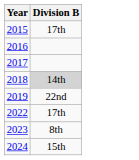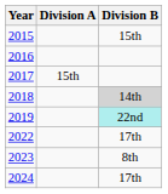+ column: Division A | 15th
2015 | Division B: 17th -> 15th
2019 | Division B: no background -> paleturquoise background
2024 | Division B: 15th -> 17th
